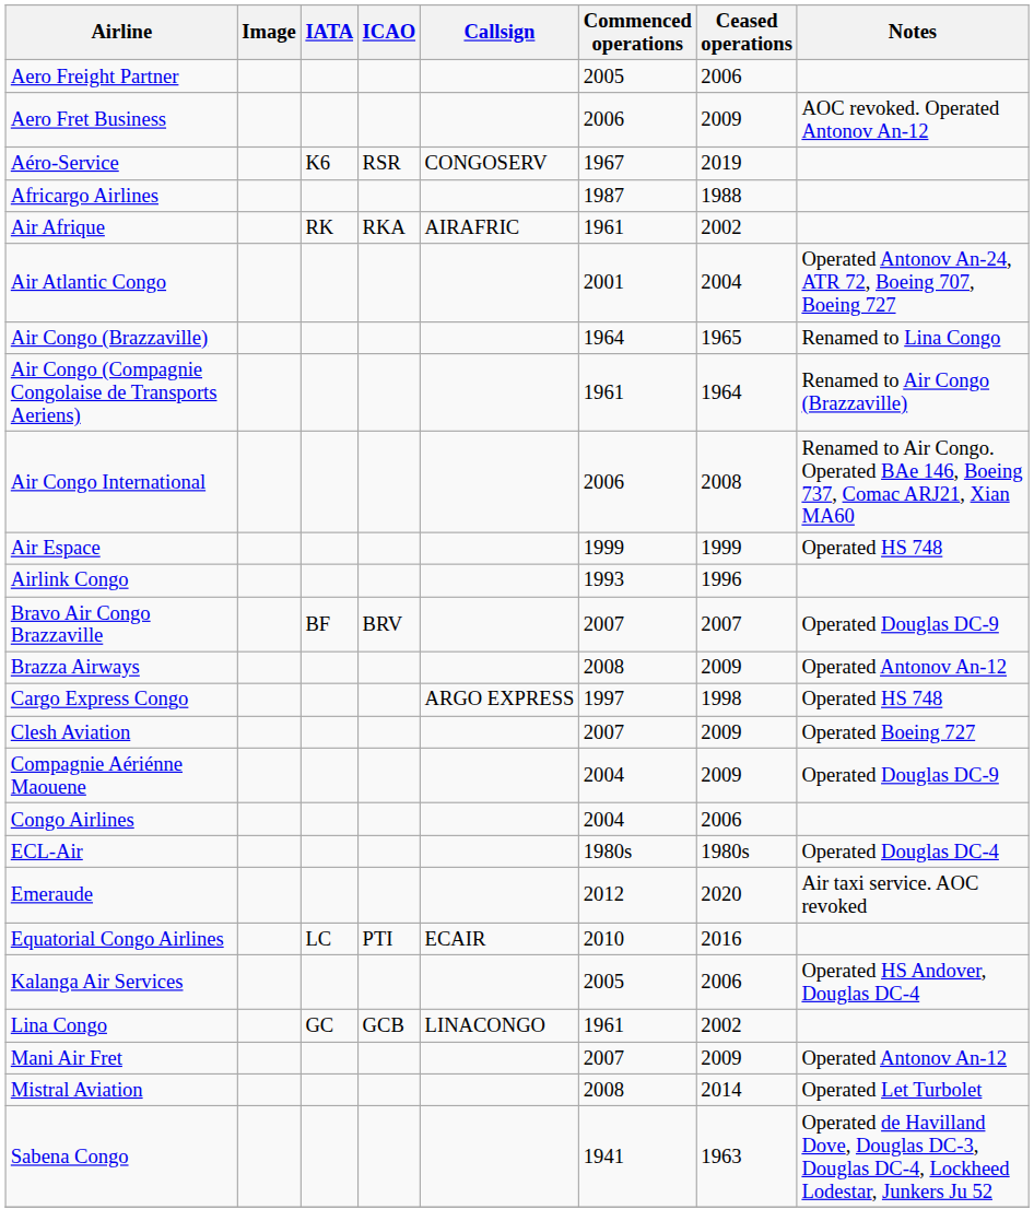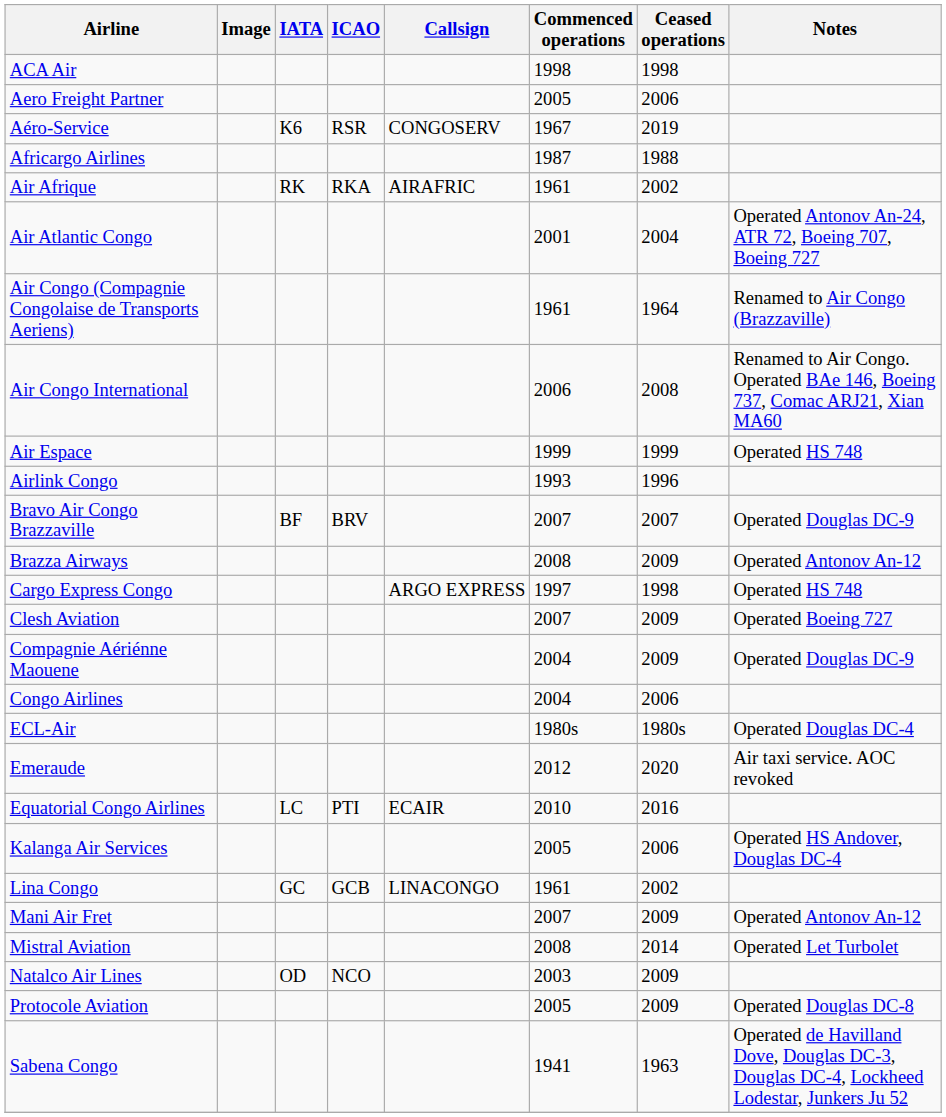+ row: ACA Air | 1998 | 1998
- row: Aero Fret Business | 2006 | 2009 | AOC revoked. Operated Antonov An-12
- row: Air Congo (Brazzaville) | 1964 | 1965 | Renamed to Lina Congo
+ row: Natalco Air Lines | OD | NCO | 2003 | 2009
+ row: Protocole Aviation | 2005 | 2009 | Operated Douglas DC-8
